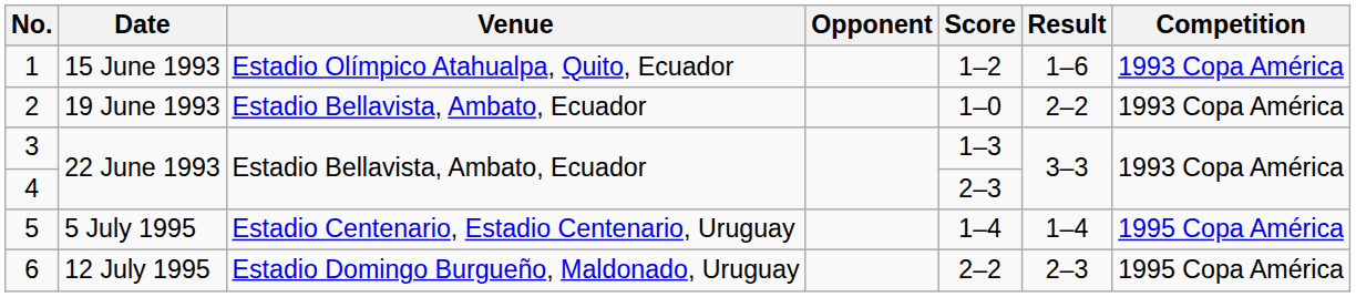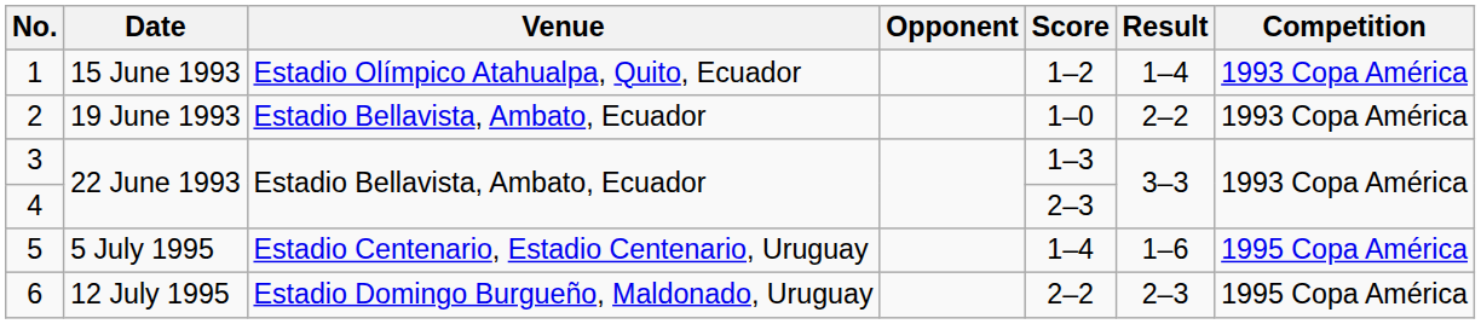1 | Result: 1–6 -> 1–4
5 | Result: 1–4 -> 1–6
